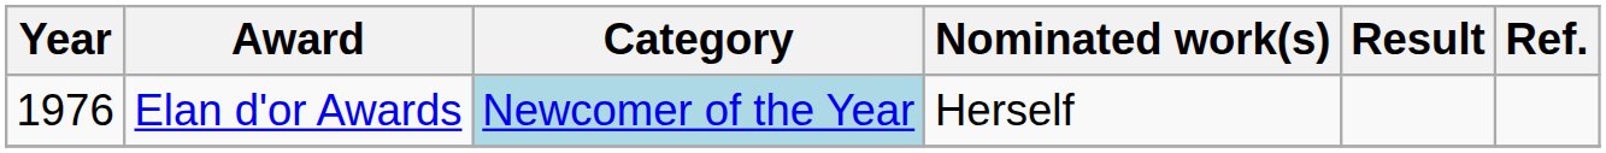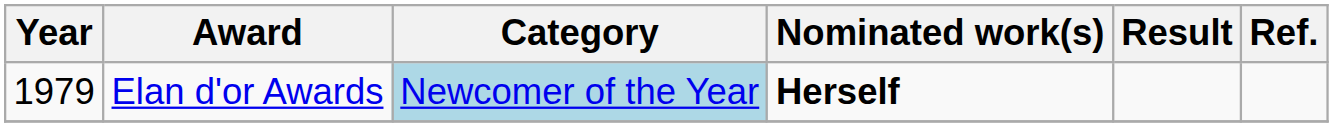Elan d'or Awards | Year: 1976 -> 1979
Elan d'or Awards | Nominated work(s): normal -> bold
